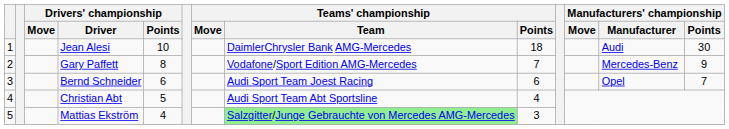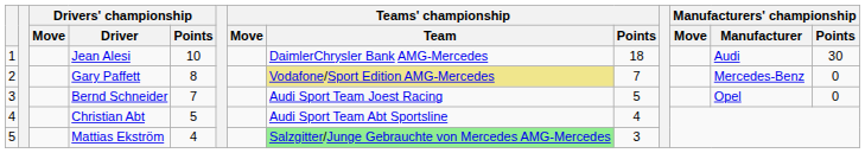Gary Paffett | Teams' championship / Team: no background -> khaki background
Gary Paffett | Manufacturers' championship / Points: 9 -> 0
Bernd Schneider | Drivers' championship / Points: 6 -> 7
Bernd Schneider | Teams' championship / Points: 6 -> 5
Bernd Schneider | Manufacturers' championship / Points: 7 -> 0
